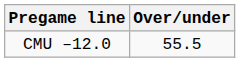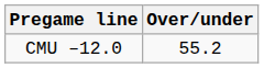CMU –12.0 | Over/under: 55.5 -> 55.2
